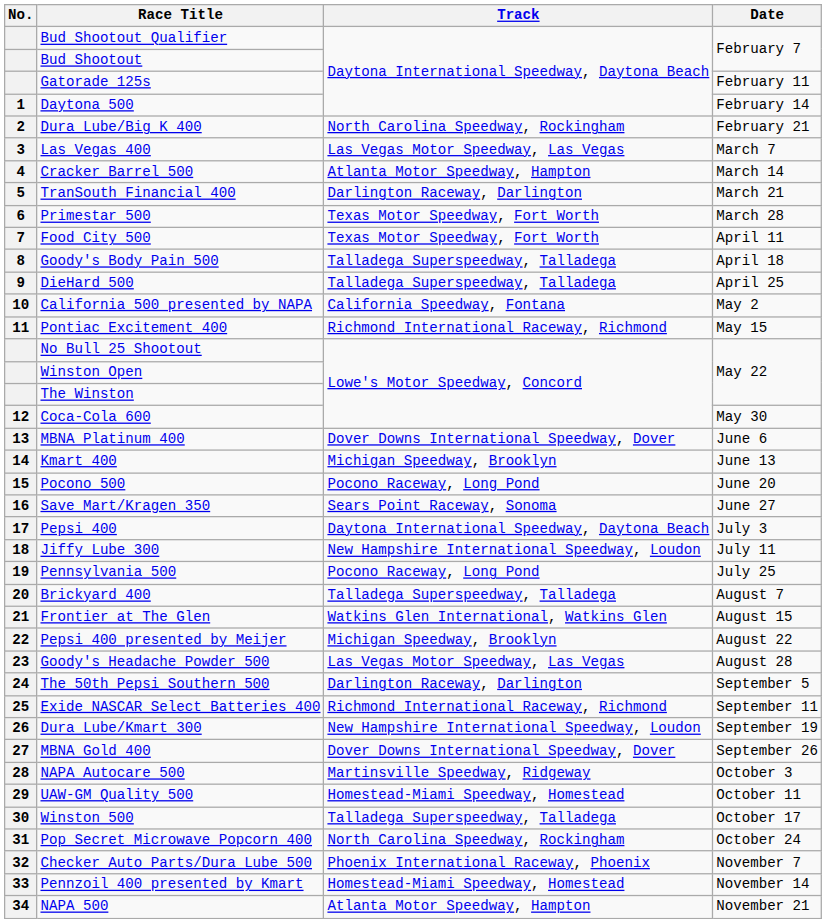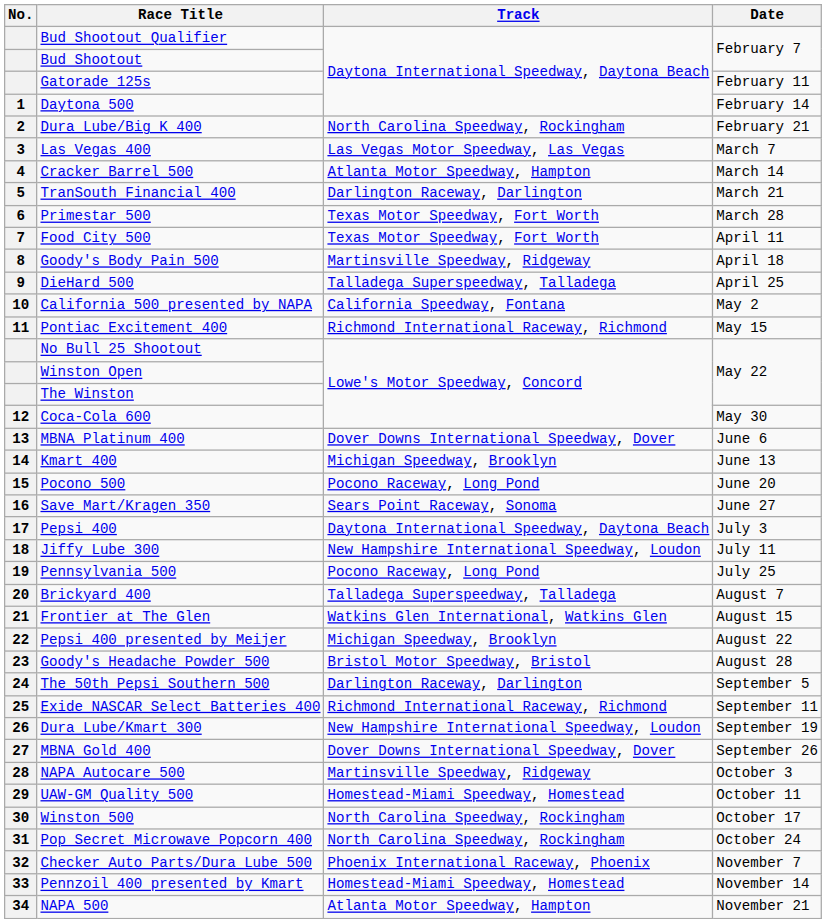Goody's Body Pain 500 | Track: Talladega Superspeedway, Talladega -> Martinsville Speedway, Ridgeway
Goody's Headache Powder 500 | Track: Las Vegas Motor Speedway, Las Vegas -> Bristol Motor Speedway, Bristol
Winston 500 | Track: Talladega Superspeedway, Talladega -> North Carolina Speedway, Rockingham
